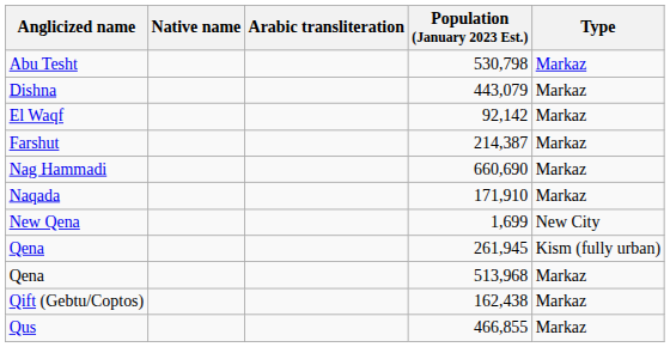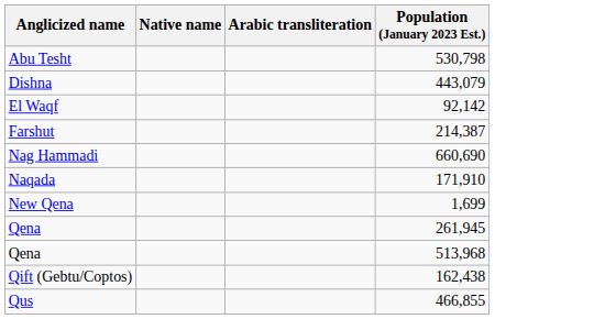- column: Type | Markaz | Markaz | Markaz | Markaz | Markaz | Markaz | New City | Kism (fully urban) | Markaz | Markaz | Markaz
